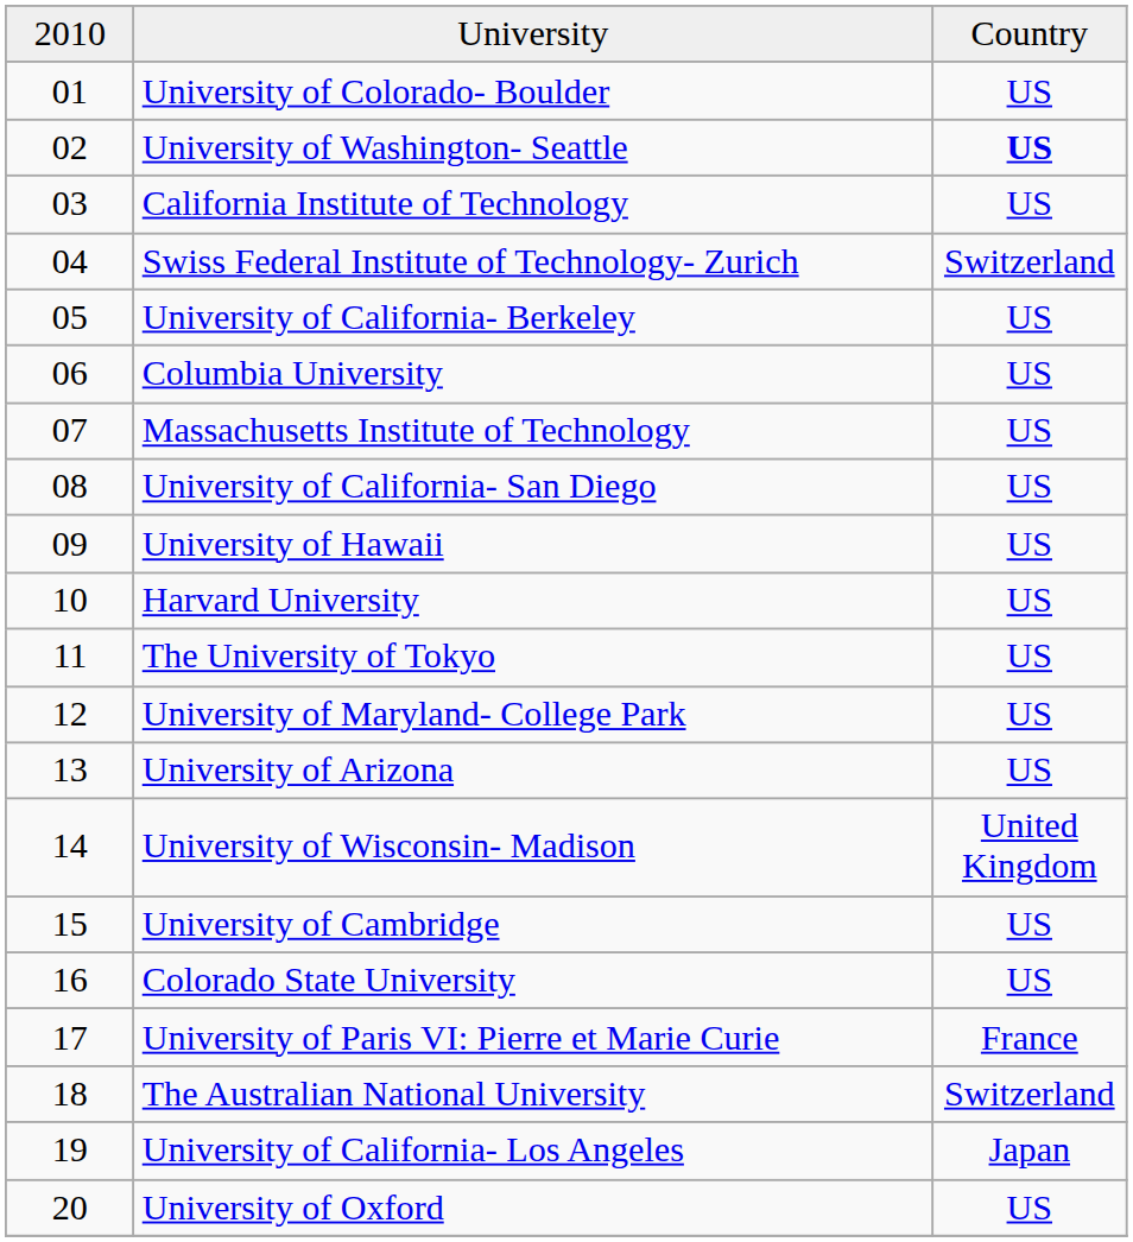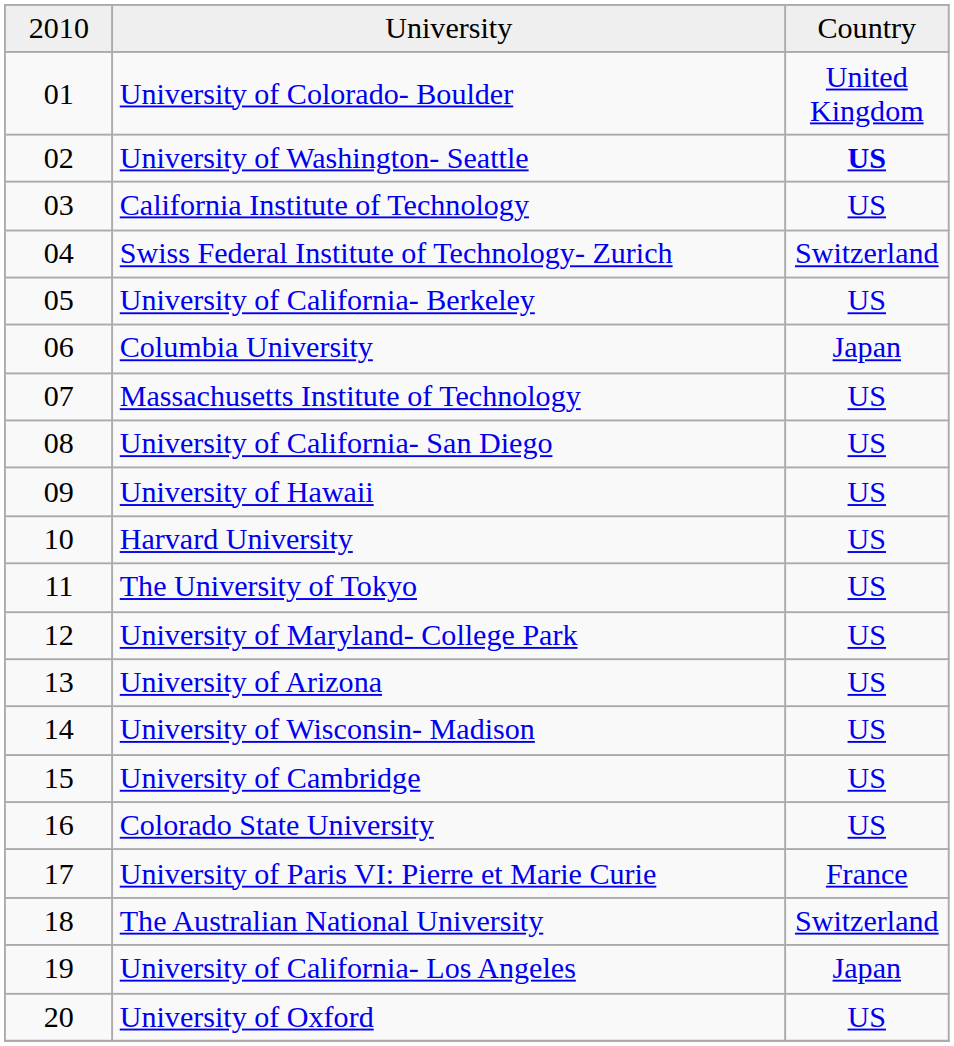University of Colorado- Boulder | column 3: US -> United Kingdom
Columbia University | column 3: US -> Japan
University of Wisconsin- Madison | column 3: United Kingdom -> US
